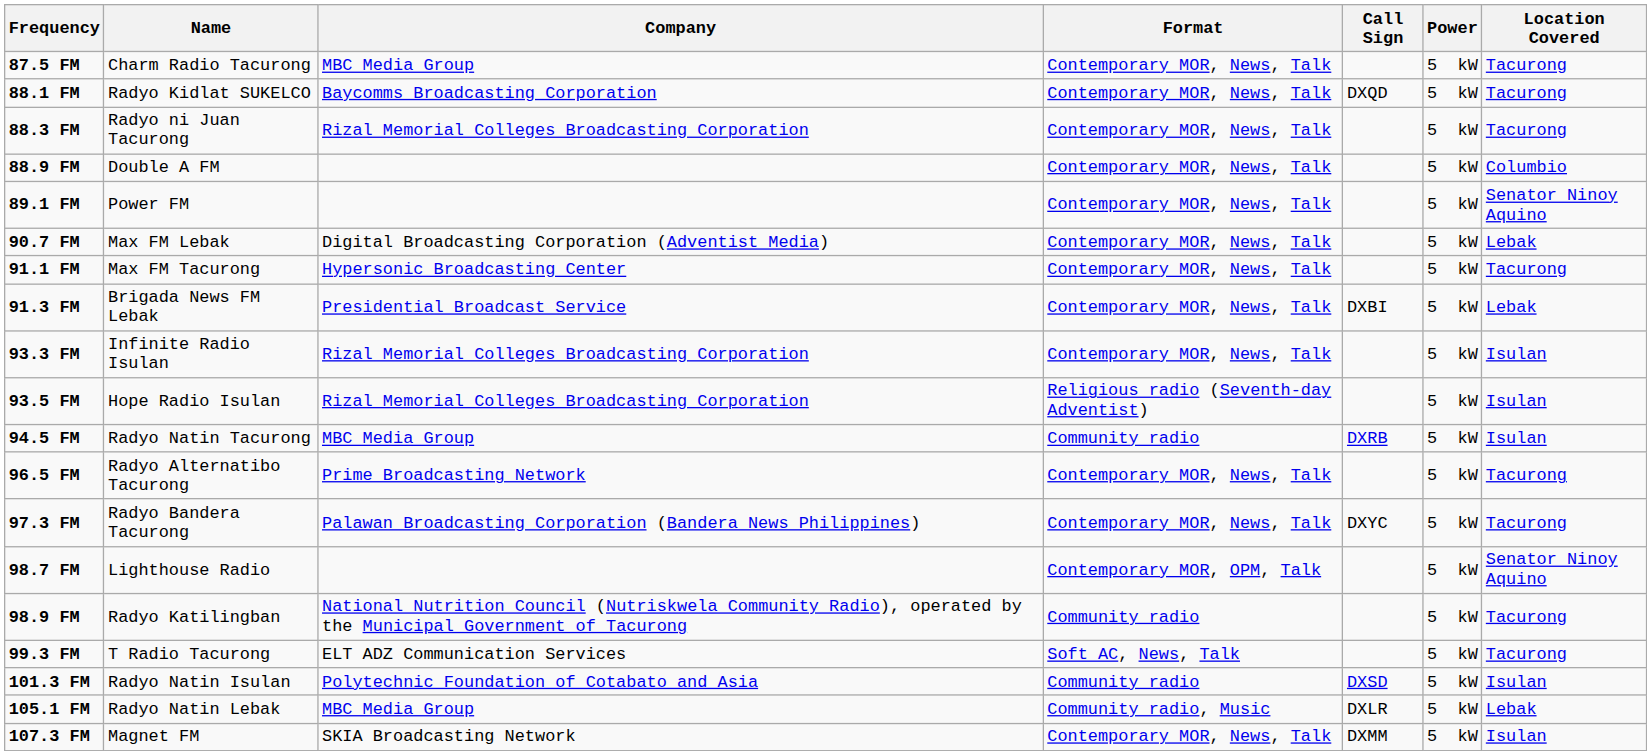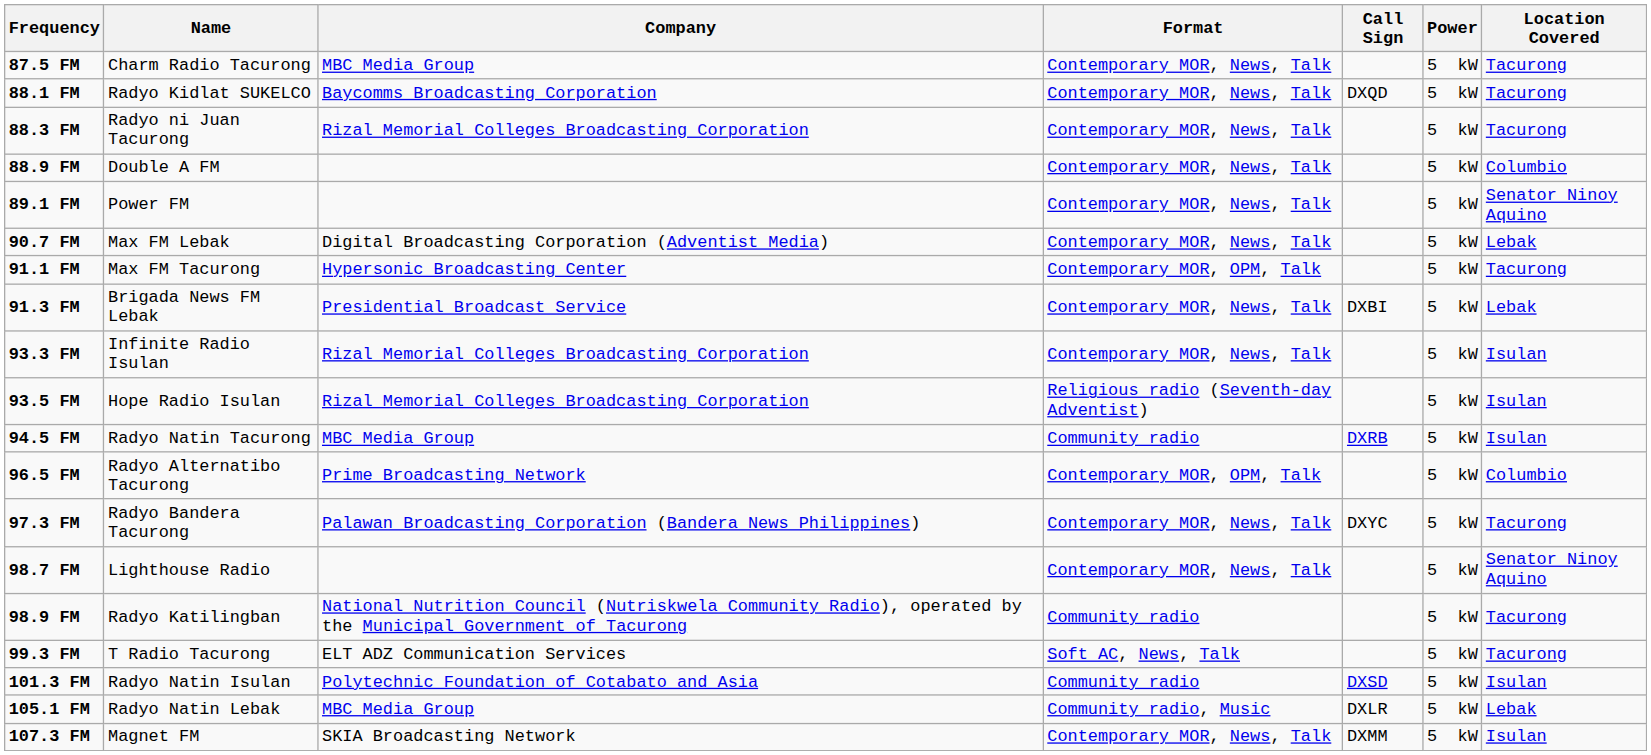91.1 FM | Format: Contemporary MOR, News, Talk -> Contemporary MOR, OPM, Talk
96.5 FM | Format: Contemporary MOR, News, Talk -> Contemporary MOR, OPM, Talk
96.5 FM | Location Covered: Tacurong -> Columbio
98.7 FM | Format: Contemporary MOR, OPM, Talk -> Contemporary MOR, News, Talk
